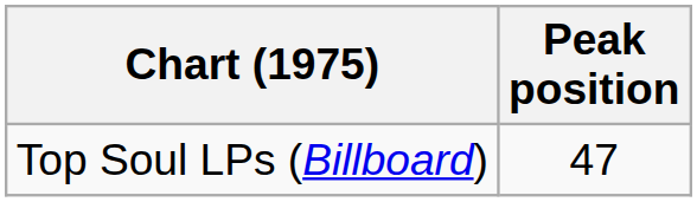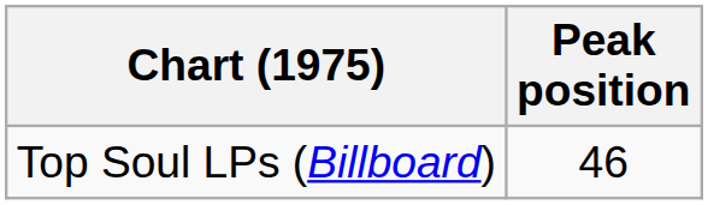Top Soul LPs (Billboard) | Peak position: 47 -> 46
